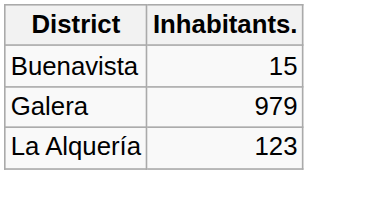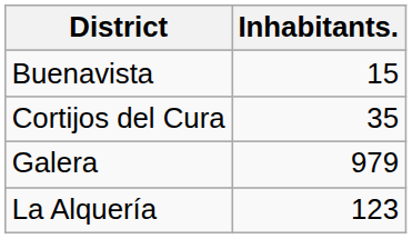+ row: Cortijos del Cura | 35
